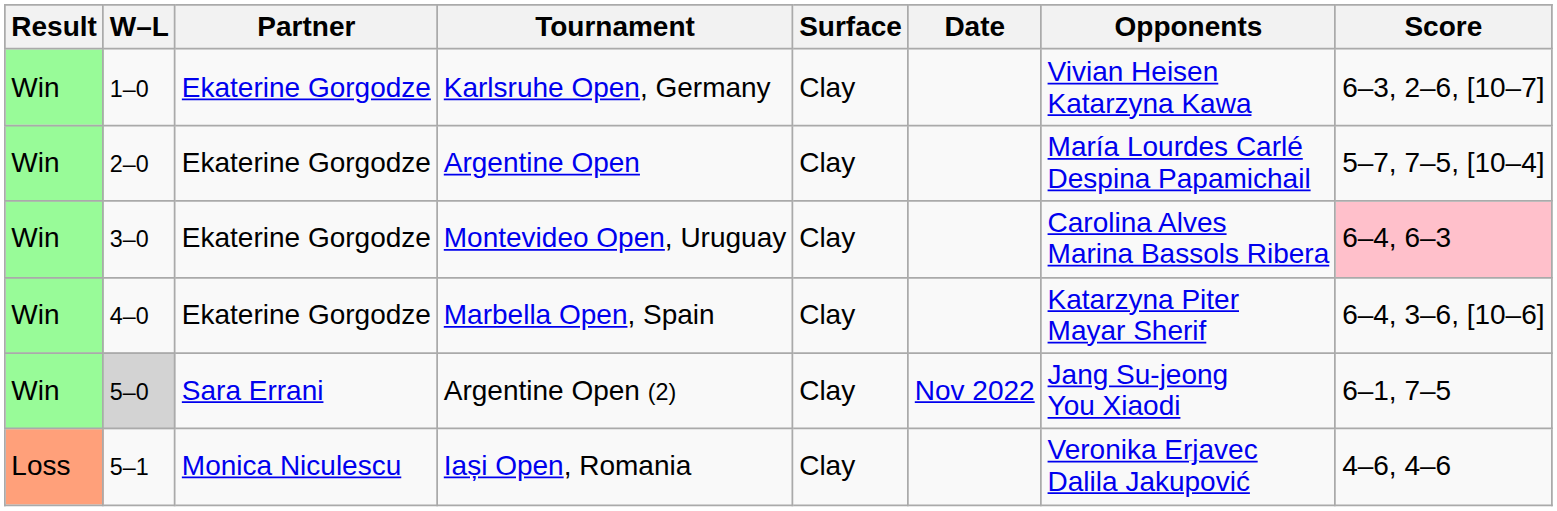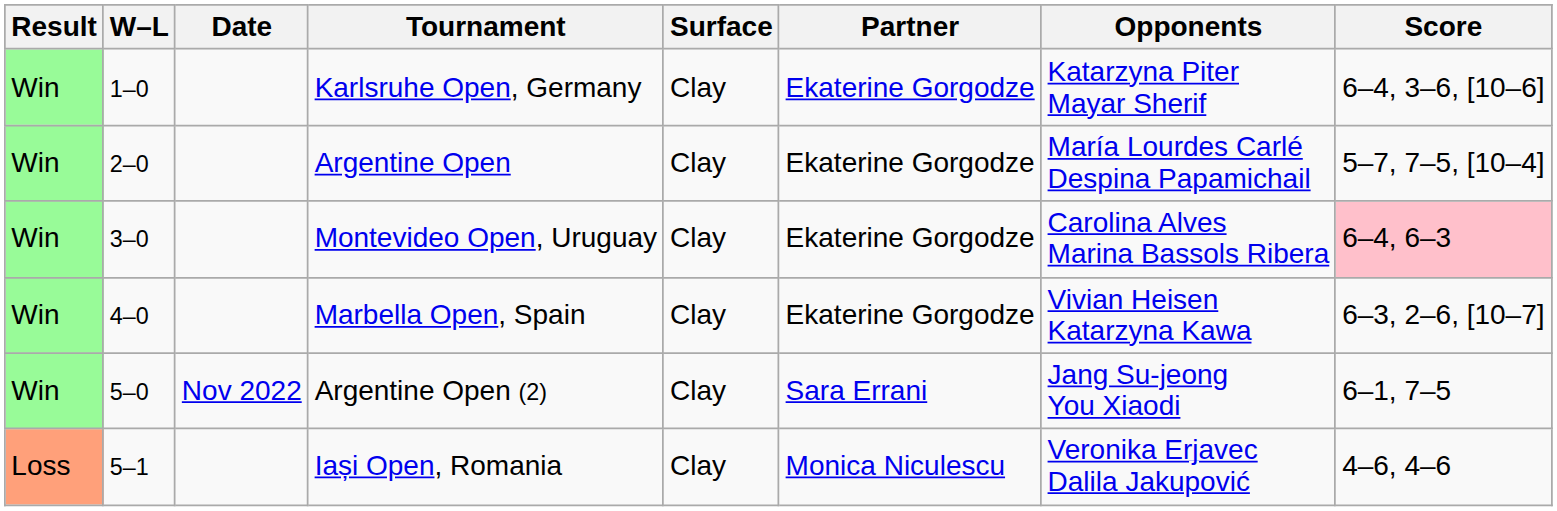columns swapped: Date <-> Partner
Karlsruhe Open, Germany | Opponents: Vivian Heisen Katarzyna Kawa -> Katarzyna Piter Mayar Sherif
Karlsruhe Open, Germany | Score: 6–3, 2–6, [10–7] -> 6–4, 3–6, [10–6]
Marbella Open, Spain | Opponents: Katarzyna Piter Mayar Sherif -> Vivian Heisen Katarzyna Kawa
Marbella Open, Spain | Score: 6–4, 3–6, [10–6] -> 6–3, 2–6, [10–7]
Argentine Open (2) | W–L: lightgrey background -> no background
